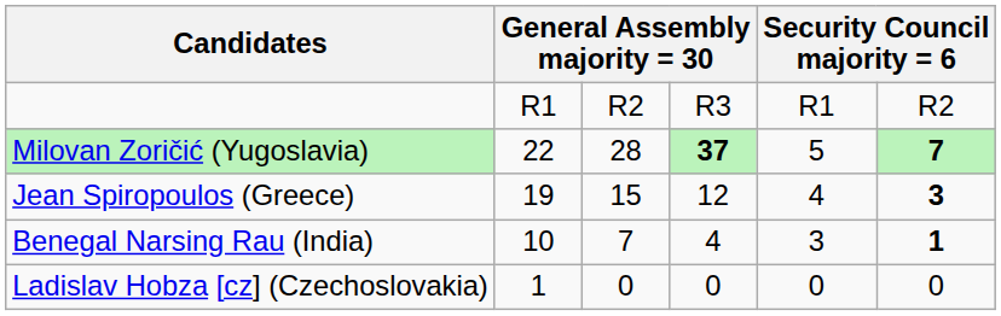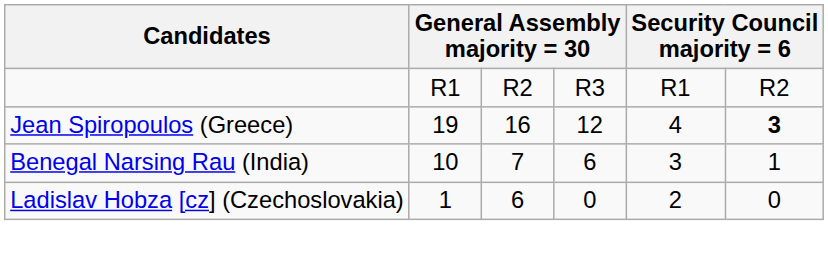- row: Milovan Zoričić (Yugoslavia) | 22 | 28 | 37 | 5 | 7
Jean Spiropoulos (Greece) | column 3: 15 -> 16
Benegal Narsing Rau (India) | column 4: 4 -> 6
Benegal Narsing Rau (India) | column 6: bold -> normal
Ladislav Hobza [cz] (Czechoslovakia) | column 3: 0 -> 6
Ladislav Hobza [cz] (Czechoslovakia) | column 5: 0 -> 2
